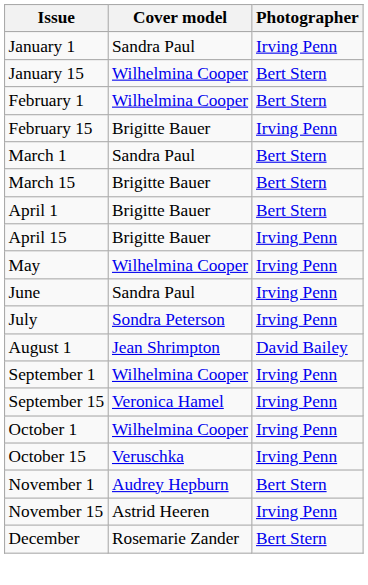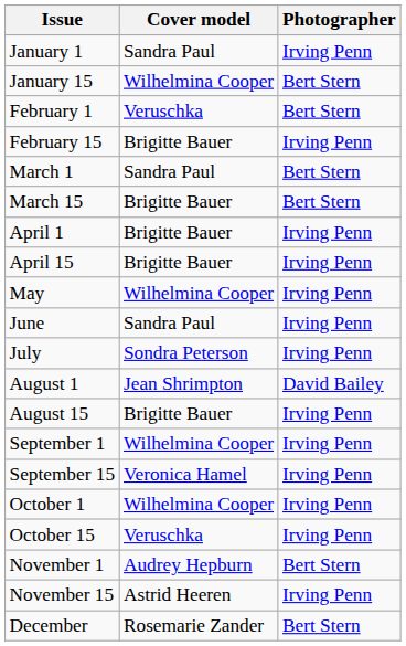February 1 | Cover model: Wilhelmina Cooper -> Veruschka
April 1 | Photographer: Bert Stern -> Irving Penn
+ row: August 15 | Brigitte Bauer | Irving Penn
